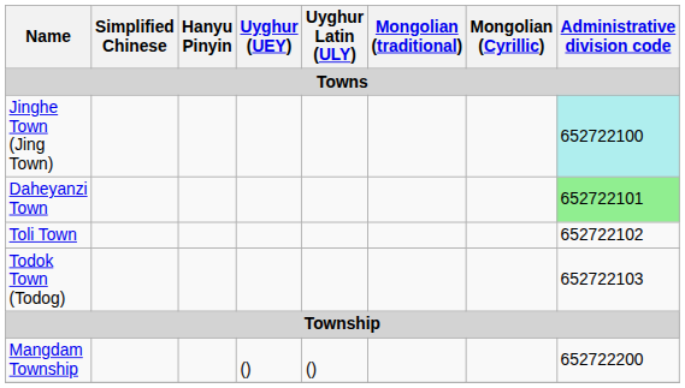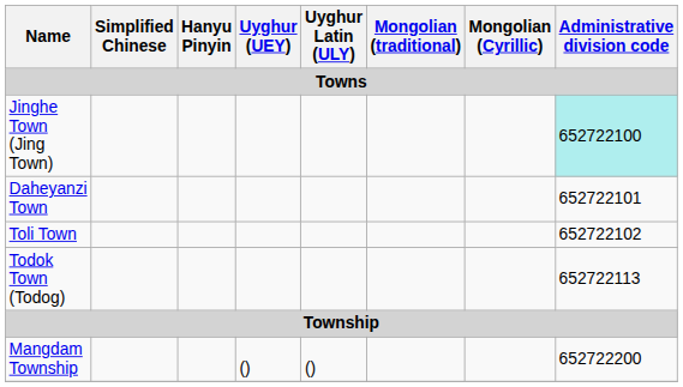Daheyanzi Town | Administrative division code: lightgreen background -> no background
Todok Town (Todog) | Administrative division code: 652722103 -> 652722113
